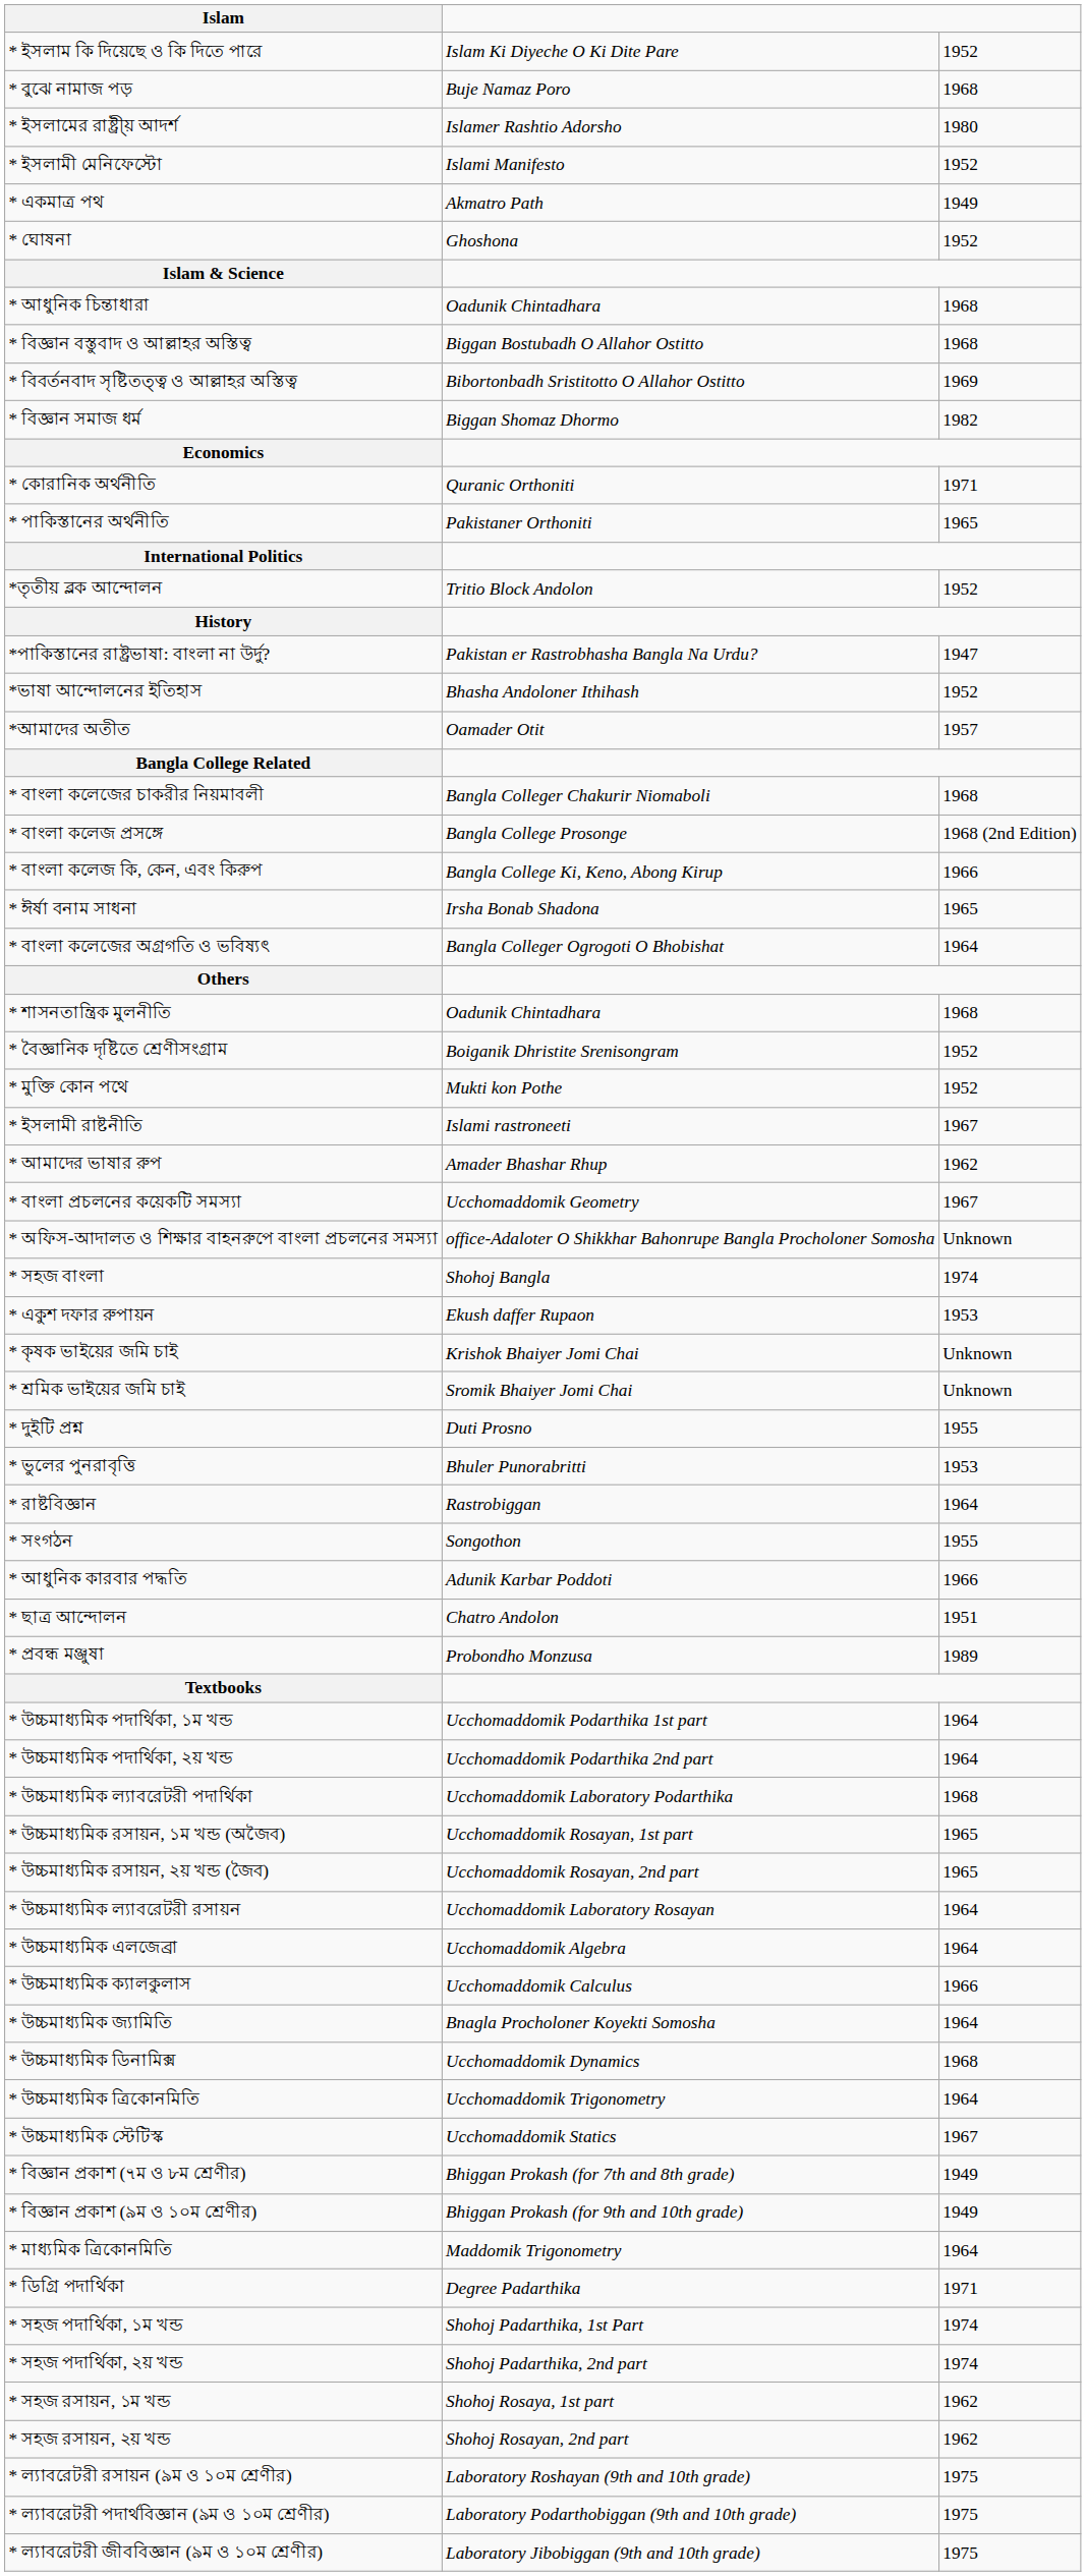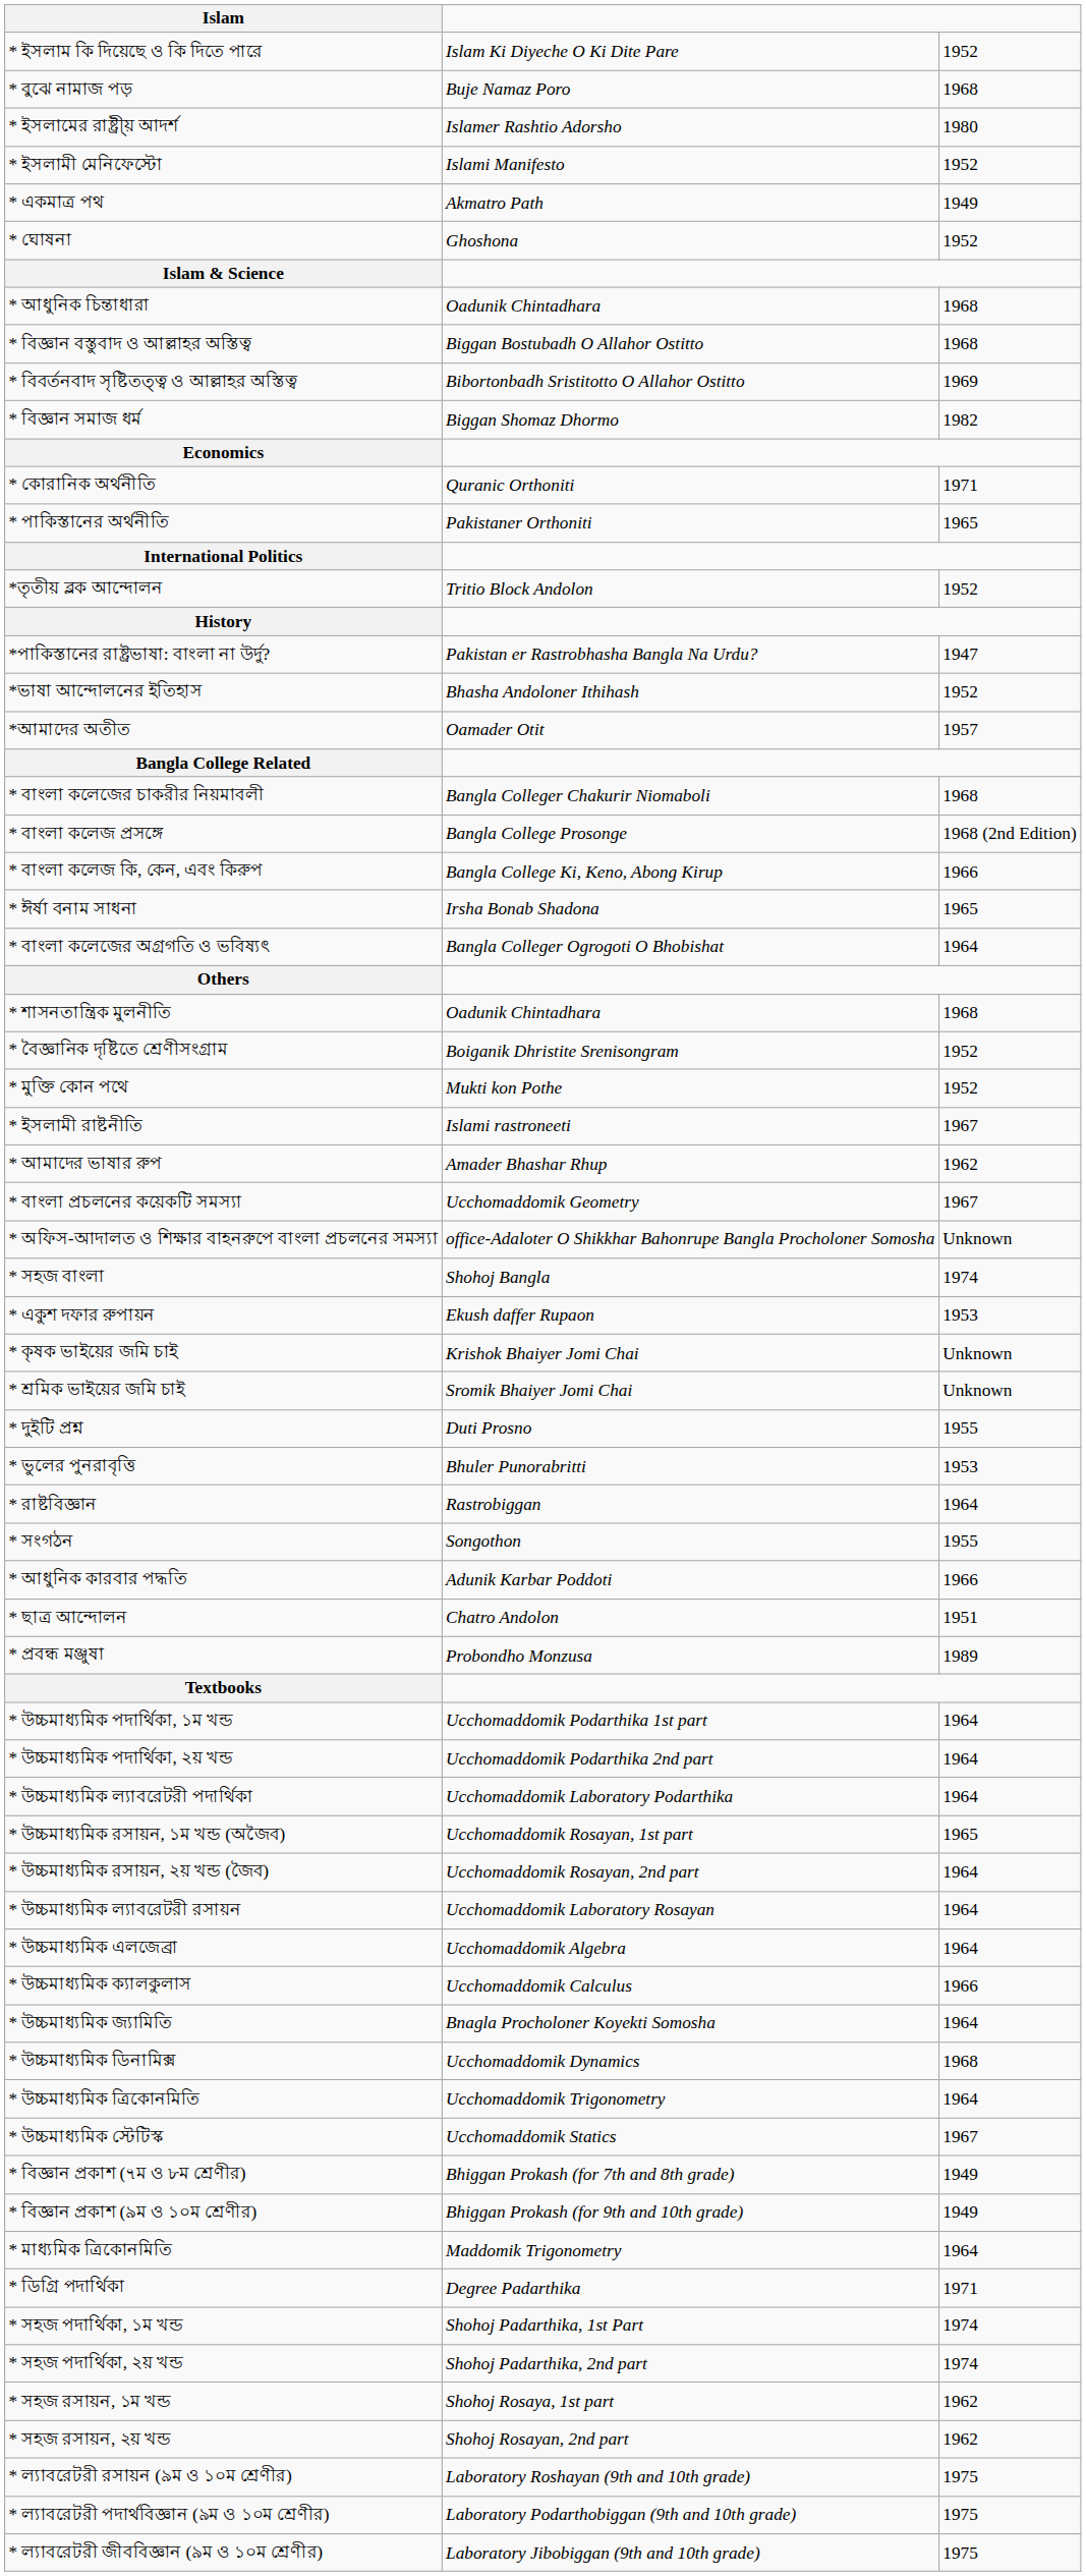* উচ্চমাধ্যমিক ল্যাবরেটরী পদার্থিকা | column 3: 1968 -> 1964
* উচ্চমাধ্যমিক রসায়ন, ২য় খন্ড (জৈব) | column 3: 1965 -> 1964
